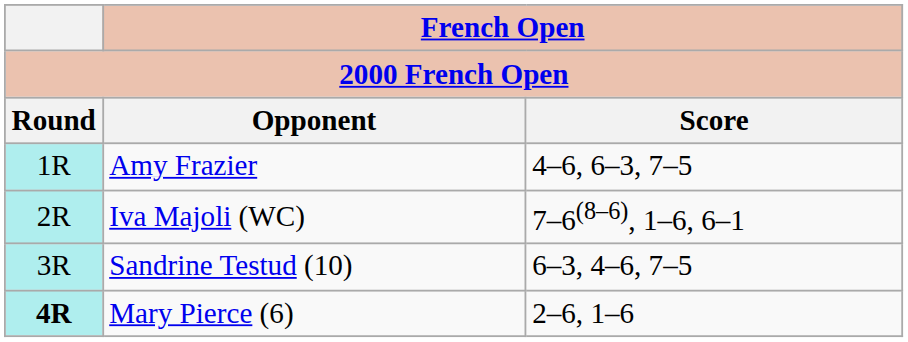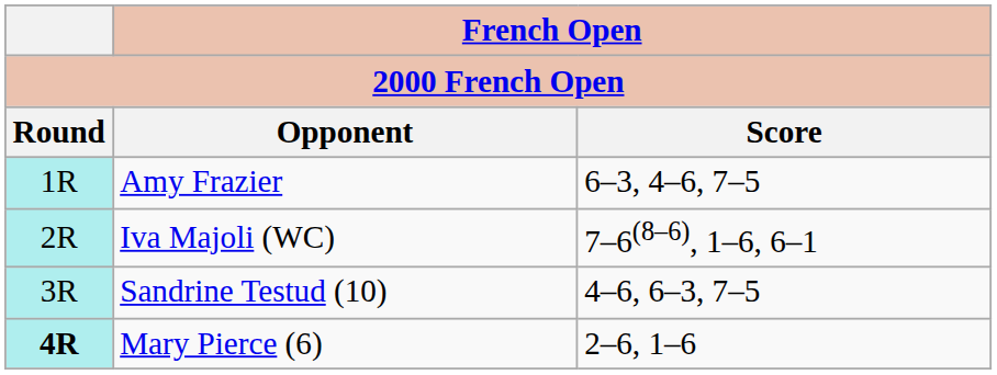Amy Frazier | French Open / Score: 4–6, 6–3, 7–5 -> 6–3, 4–6, 7–5
Sandrine Testud (10) | French Open / Score: 6–3, 4–6, 7–5 -> 4–6, 6–3, 7–5
